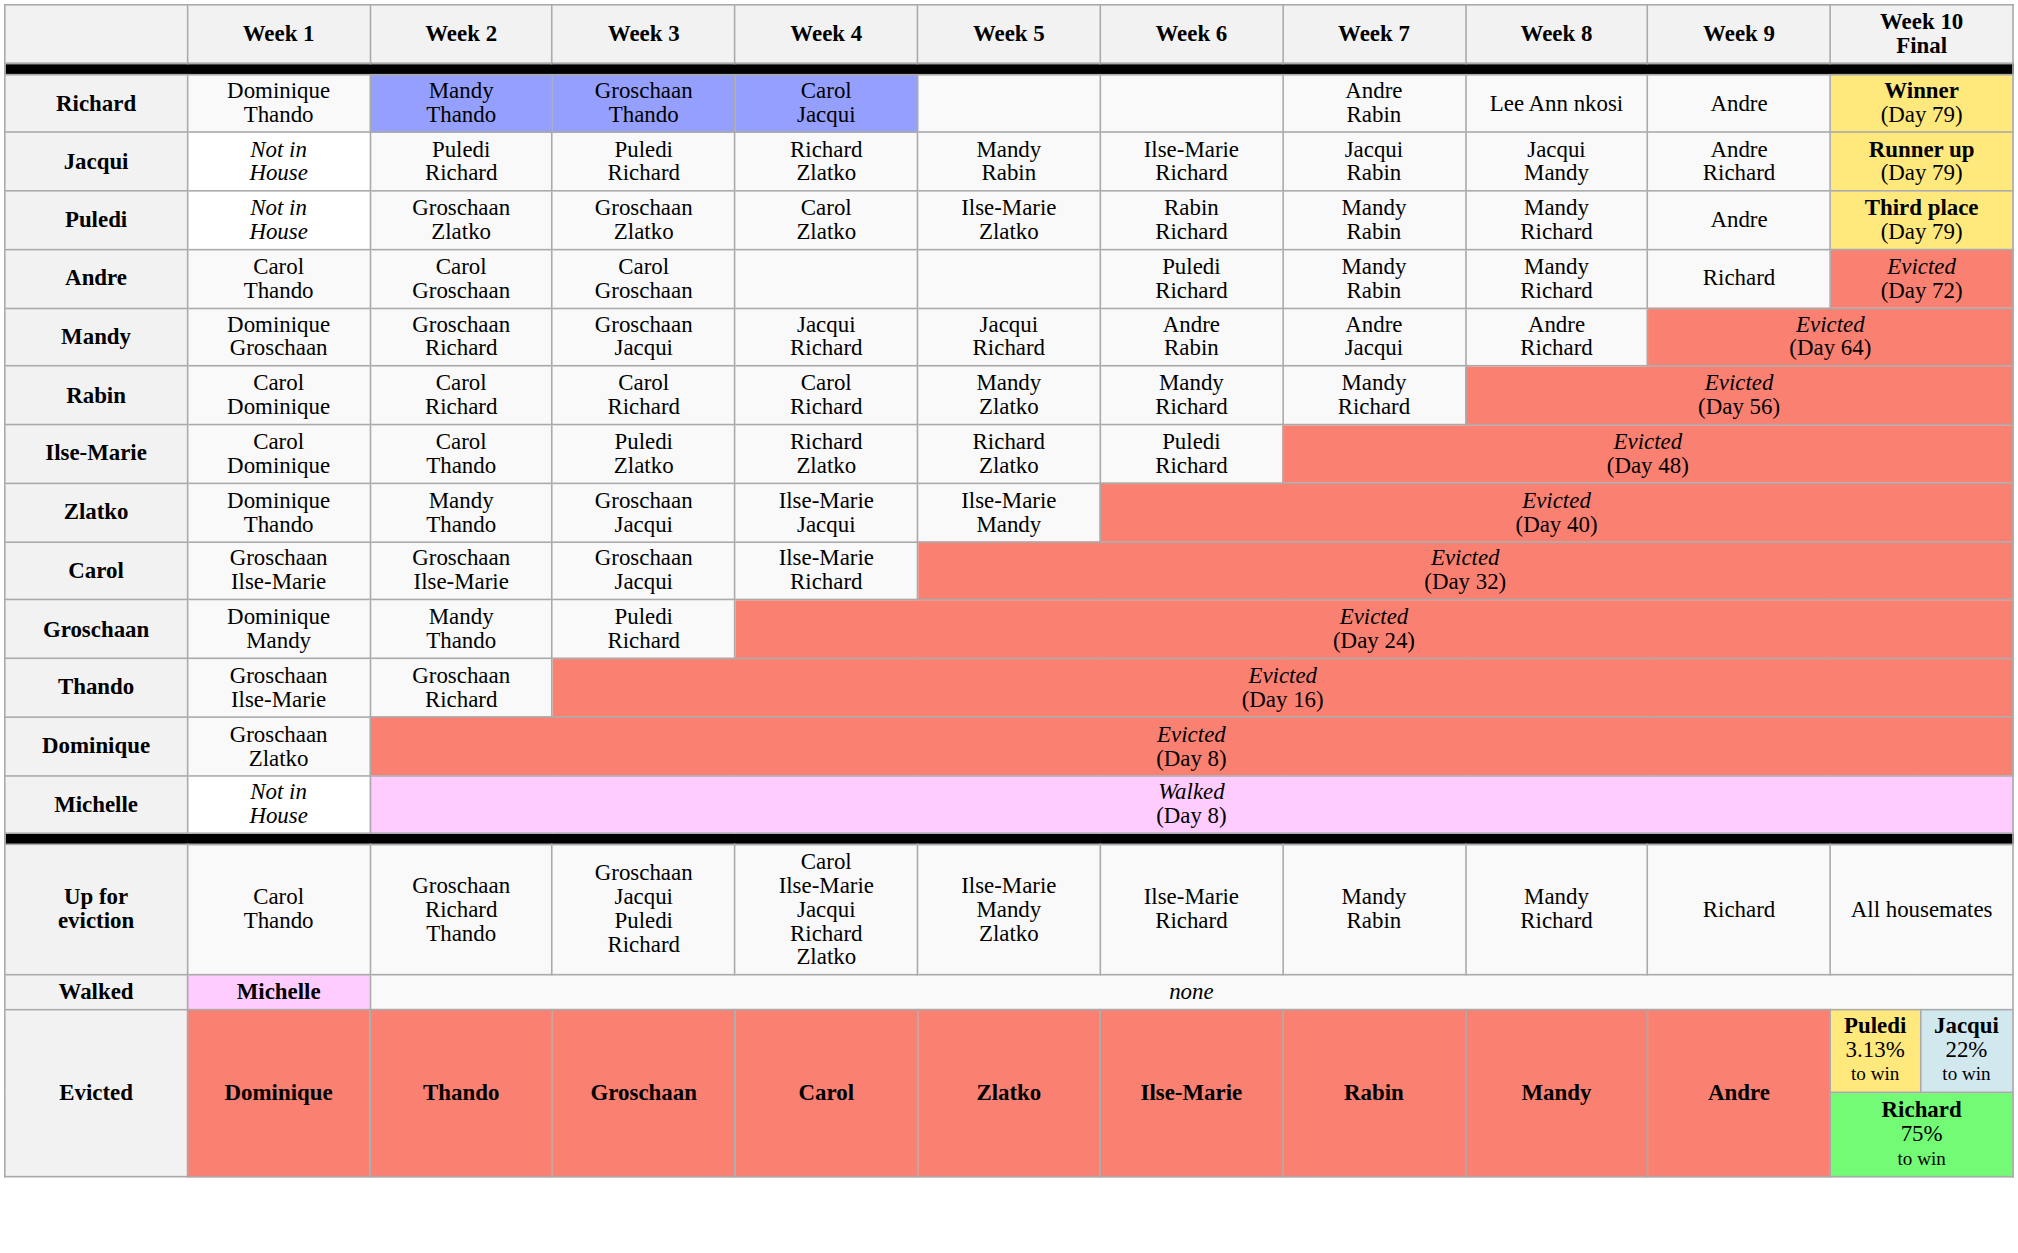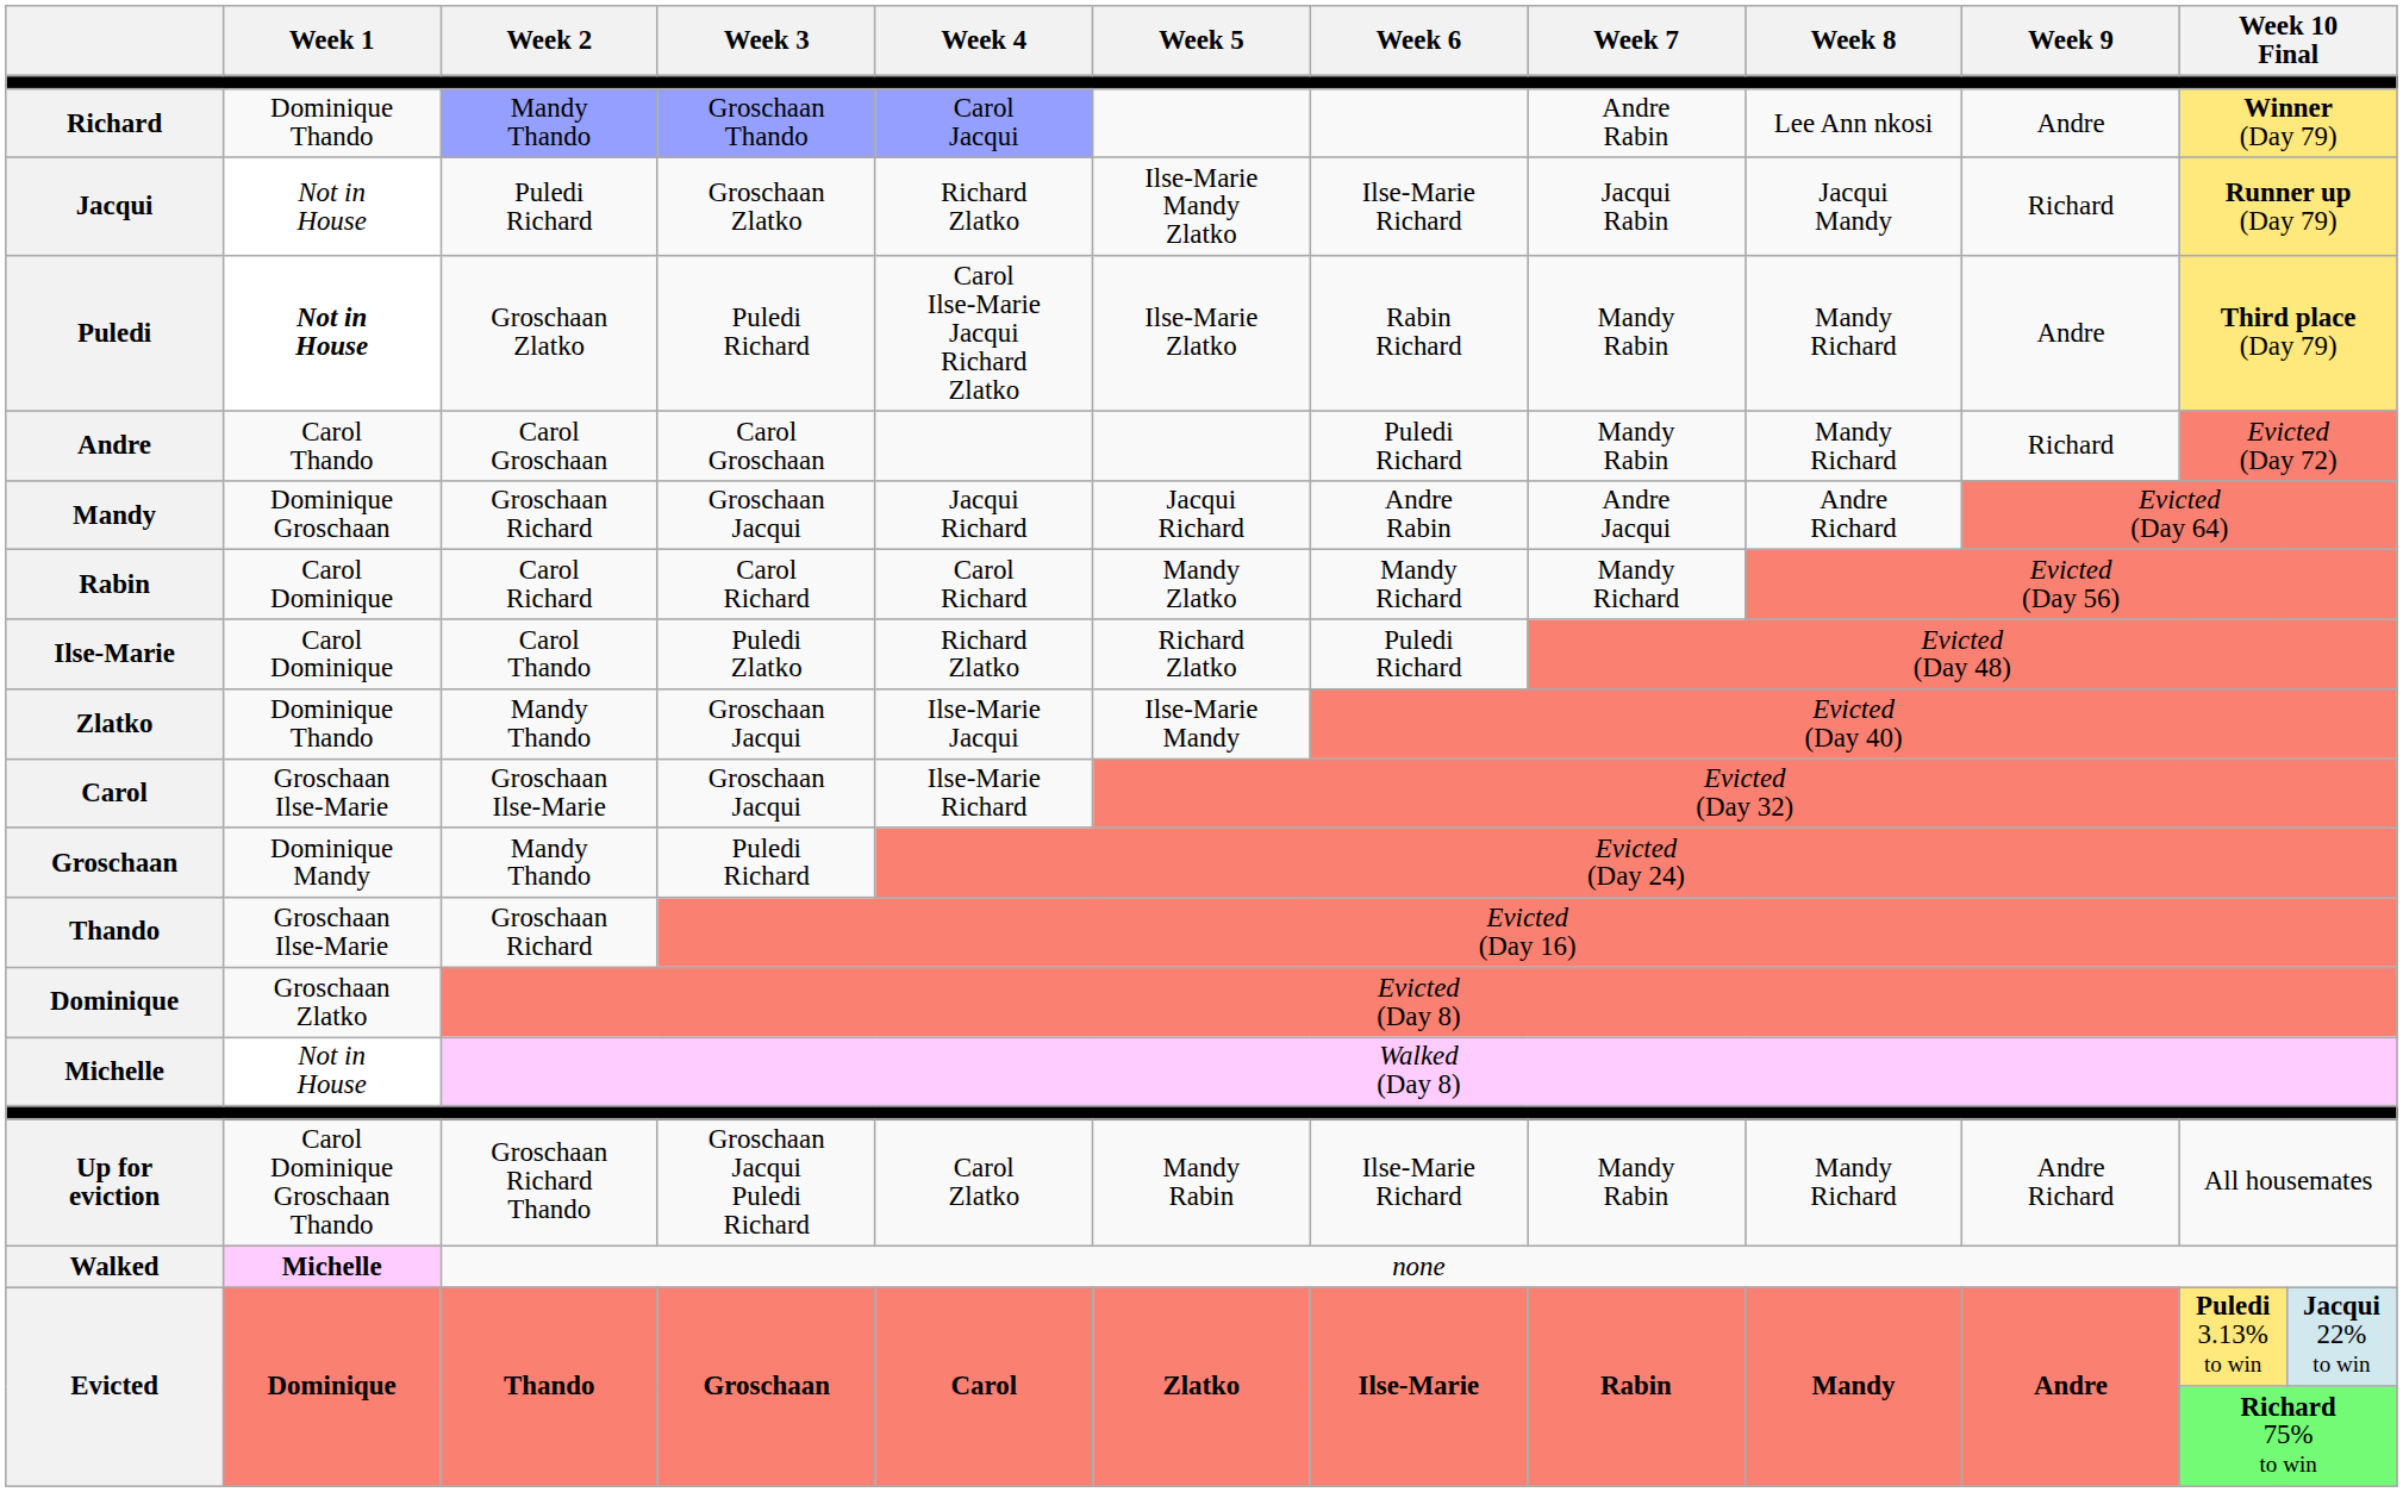Jacqui | Week 3: Puledi Richard -> Groschaan Zlatko
Jacqui | Week 5: Mandy Rabin -> Ilse-Marie Mandy Zlatko
Jacqui | Week 9: Andre Richard -> Richard
Puledi | Week 1: normal -> bold
Puledi | Week 3: Groschaan Zlatko -> Puledi Richard
Puledi | Week 4: Carol Zlatko -> Carol Ilse-Marie Jacqui Richard Zlatko
Up for eviction | Week 1: Carol Thando -> Carol Dominique Groschaan Thando
Up for eviction | Week 4: Carol Ilse-Marie Jacqui Richard Zlatko -> Carol Zlatko
Up for eviction | Week 5: Ilse-Marie Mandy Zlatko -> Mandy Rabin
Up for eviction | Week 9: Richard -> Andre Richard
